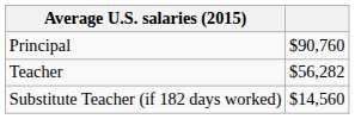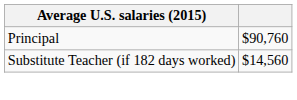- row: Teacher | $56,282
